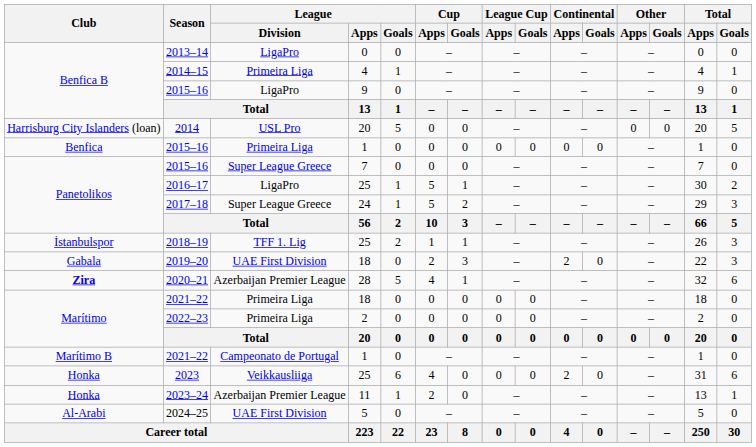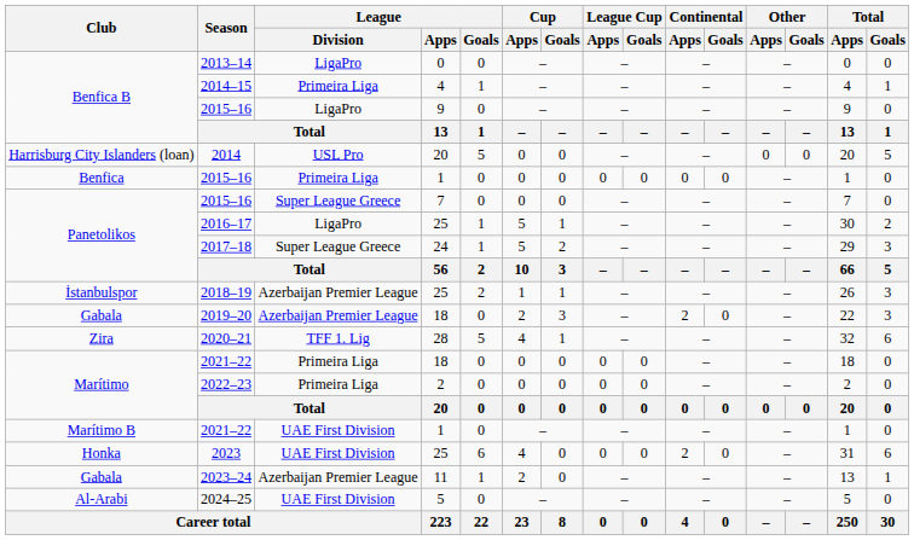2018–19 | League / Division: TFF 1. Lig -> Azerbaijan Premier League
2019–20 | League / Division: UAE First Division -> Azerbaijan Premier League
2020–21 | Club: bold -> normal
2020–21 | League / Division: Azerbaijan Premier League -> TFF 1. Lig
2021–22 / 1 | League / Division: Campeonato de Portugal -> UAE First Division
2023 | League / Division: Veikkausliiga -> UAE First Division
2023–24 | Club: Honka -> Gabala
